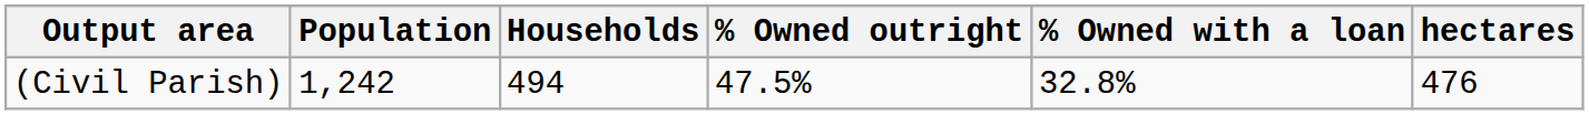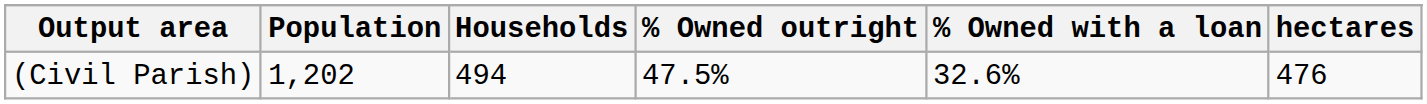(Civil Parish) | Population: 1,242 -> 1,202
(Civil Parish) | % Owned with a loan: 32.8% -> 32.6%
